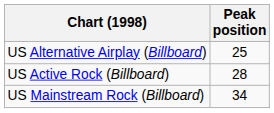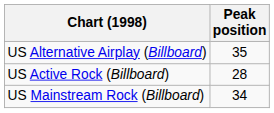US Alternative Airplay (Billboard) | Peak position: 25 -> 35
